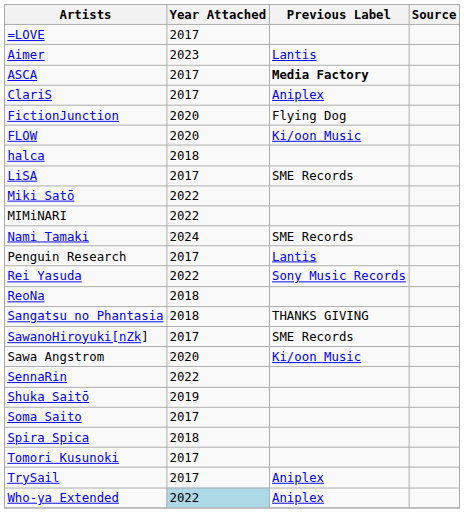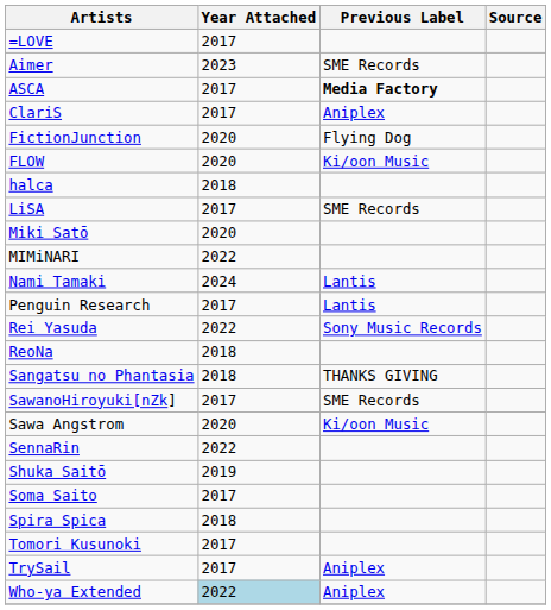Aimer | Previous Label: Lantis -> SME Records
Miki Satō | Year Attached: 2022 -> 2020
Nami Tamaki | Previous Label: SME Records -> Lantis
